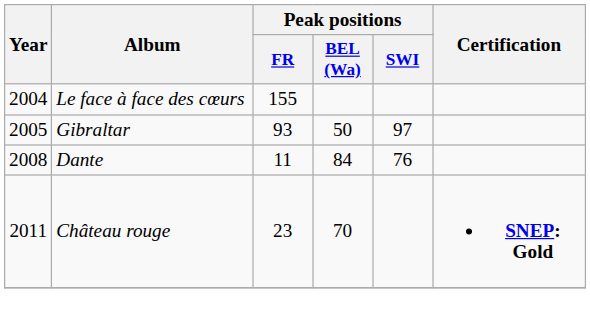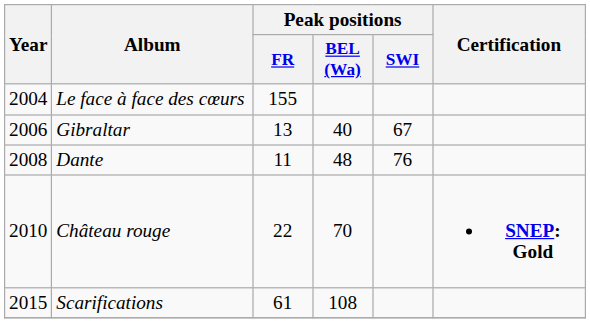Gibraltar | Year: 2005 -> 2006
Gibraltar | Peak positions / FR: 93 -> 13
Gibraltar | Peak positions / BEL (Wa): 50 -> 40
Gibraltar | Peak positions / SWI: 97 -> 67
Dante | Peak positions / BEL (Wa): 84 -> 48
Château rouge | Year: 2011 -> 2010
Château rouge | Peak positions / FR: 23 -> 22
+ row: 2015 | Scarifications | 61 | 108
